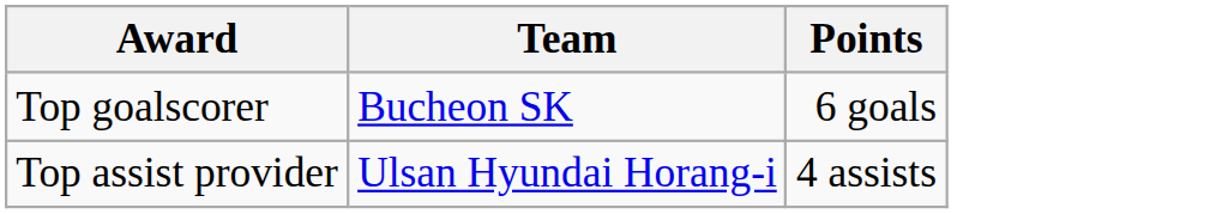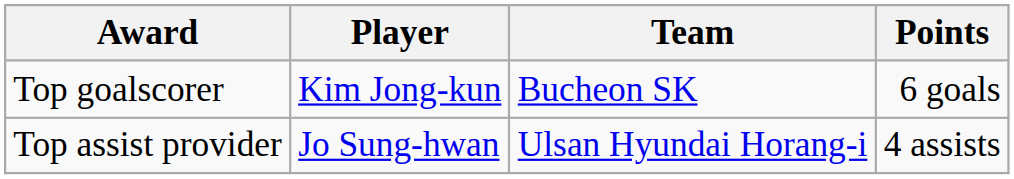+ column: Player | Kim Jong-kun | Jo Sung-hwan
